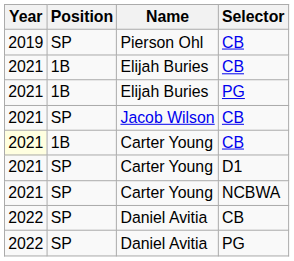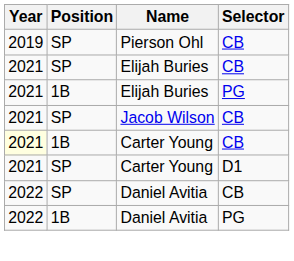Elijah Buries / CB | Position: 1B -> SP
- row: 2021 | SP | Carter Young | NCBWA
Daniel Avitia / PG | Position: SP -> 1B
